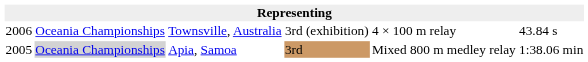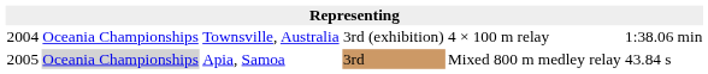Townsville, Australia | column 1: 2006 -> 2004
Townsville, Australia | column 6: 43.84 s -> 1:38.06 min
Apia, Samoa | column 6: 1:38.06 min -> 43.84 s
